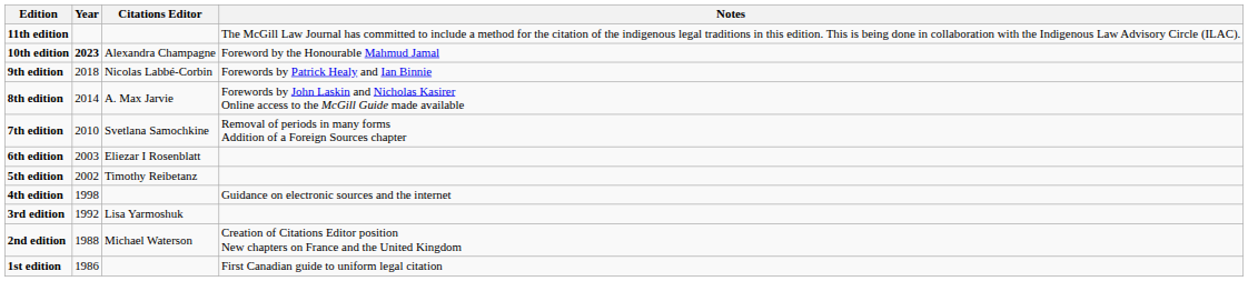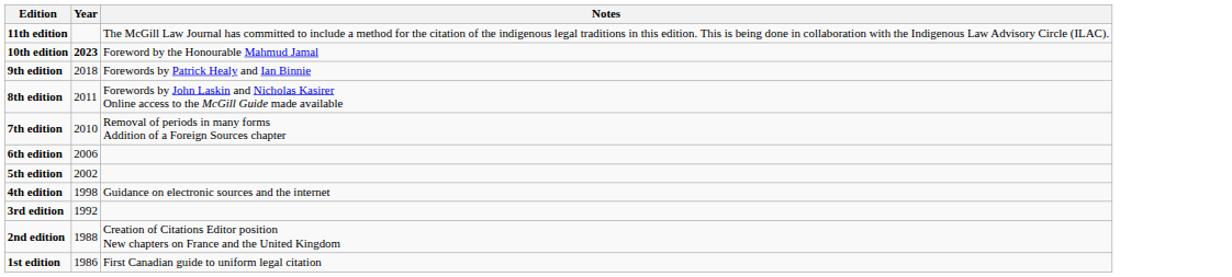- column: Citations Editor | Alexandra Champagne | Nicolas Labbé-Corbin | A. Max Jarvie | Svetlana Samochkine | Eliezar I Rosenblatt | Timothy Reibetanz | Lisa Yarmoshuk | Michael Waterson
8th edition | Year: 2014 -> 2011
6th edition | Year: 2003 -> 2006
